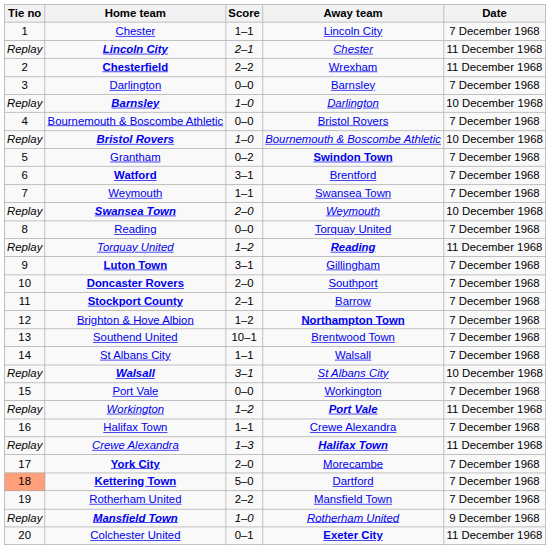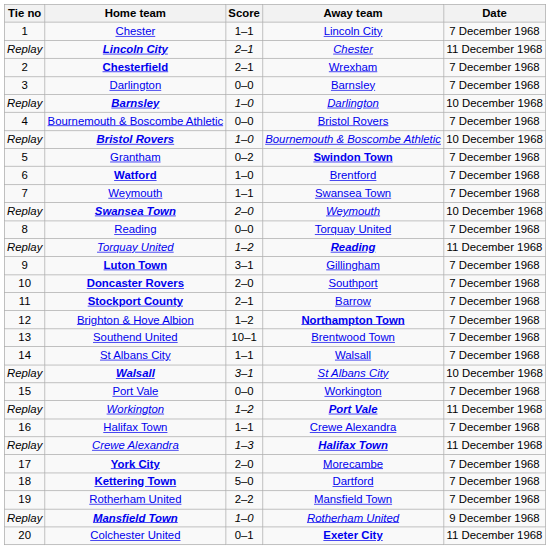Chesterfield | Score: 2–2 -> 2–1
Chesterfield | Date: 11 December 1968 -> 7 December 1968
Watford | Score: 3–1 -> 1–0
Kettering Town | Tie no: lightsalmon background -> no background
